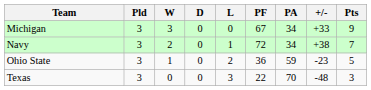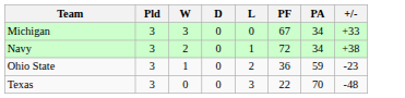- column: Pts | 9 | 7 | 5 | 3
